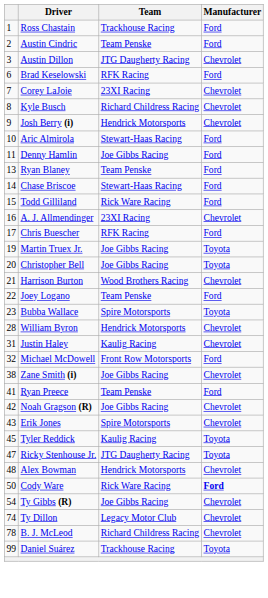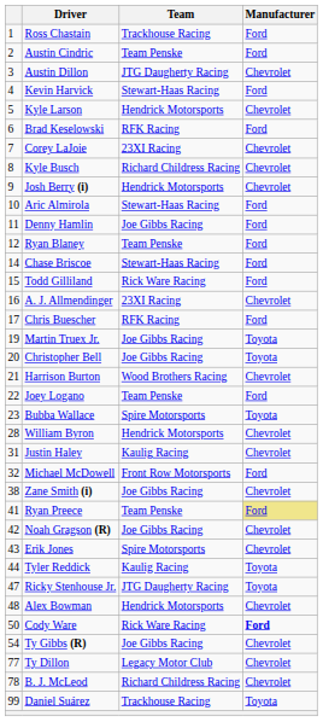+ row: 4 | Kevin Harvick | Stewart-Haas Racing | Ford
+ row: 5 | Kyle Larson | Hendrick Motorsports | Chevrolet
Ryan Blaney | column 1: 13 -> 12
Ryan Preece | Manufacturer: no background -> khaki background
Tyler Reddick | column 1: 45 -> 44
Ty Dillon | column 1: 74 -> 77
